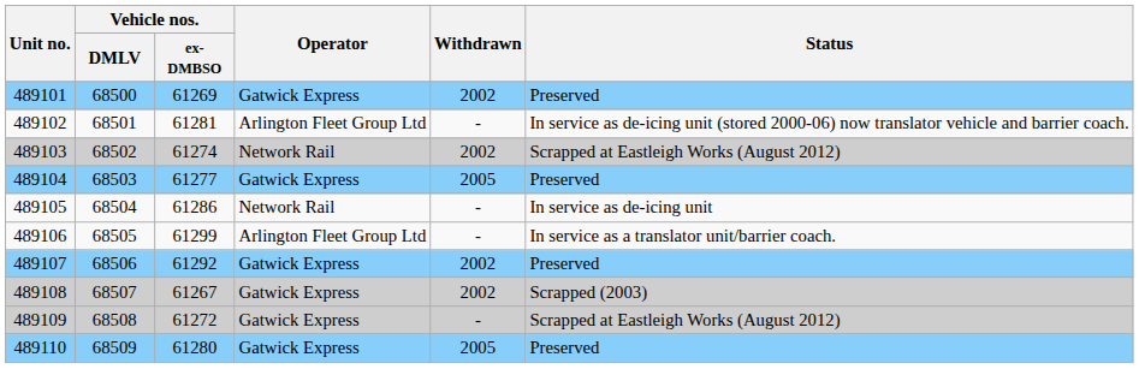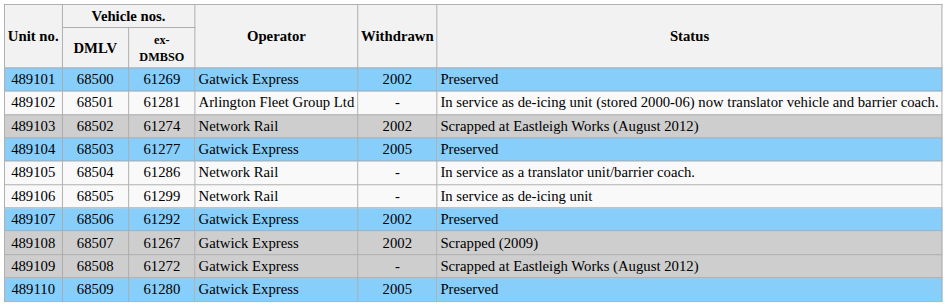489105 | Status: In service as de-icing unit -> In service as a translator unit/barrier coach.
489106 | Operator: Arlington Fleet Group Ltd -> Network Rail
489106 | Status: In service as a translator unit/barrier coach. -> In service as de-icing unit
489108 | Status: Scrapped (2003) -> Scrapped (2009)
